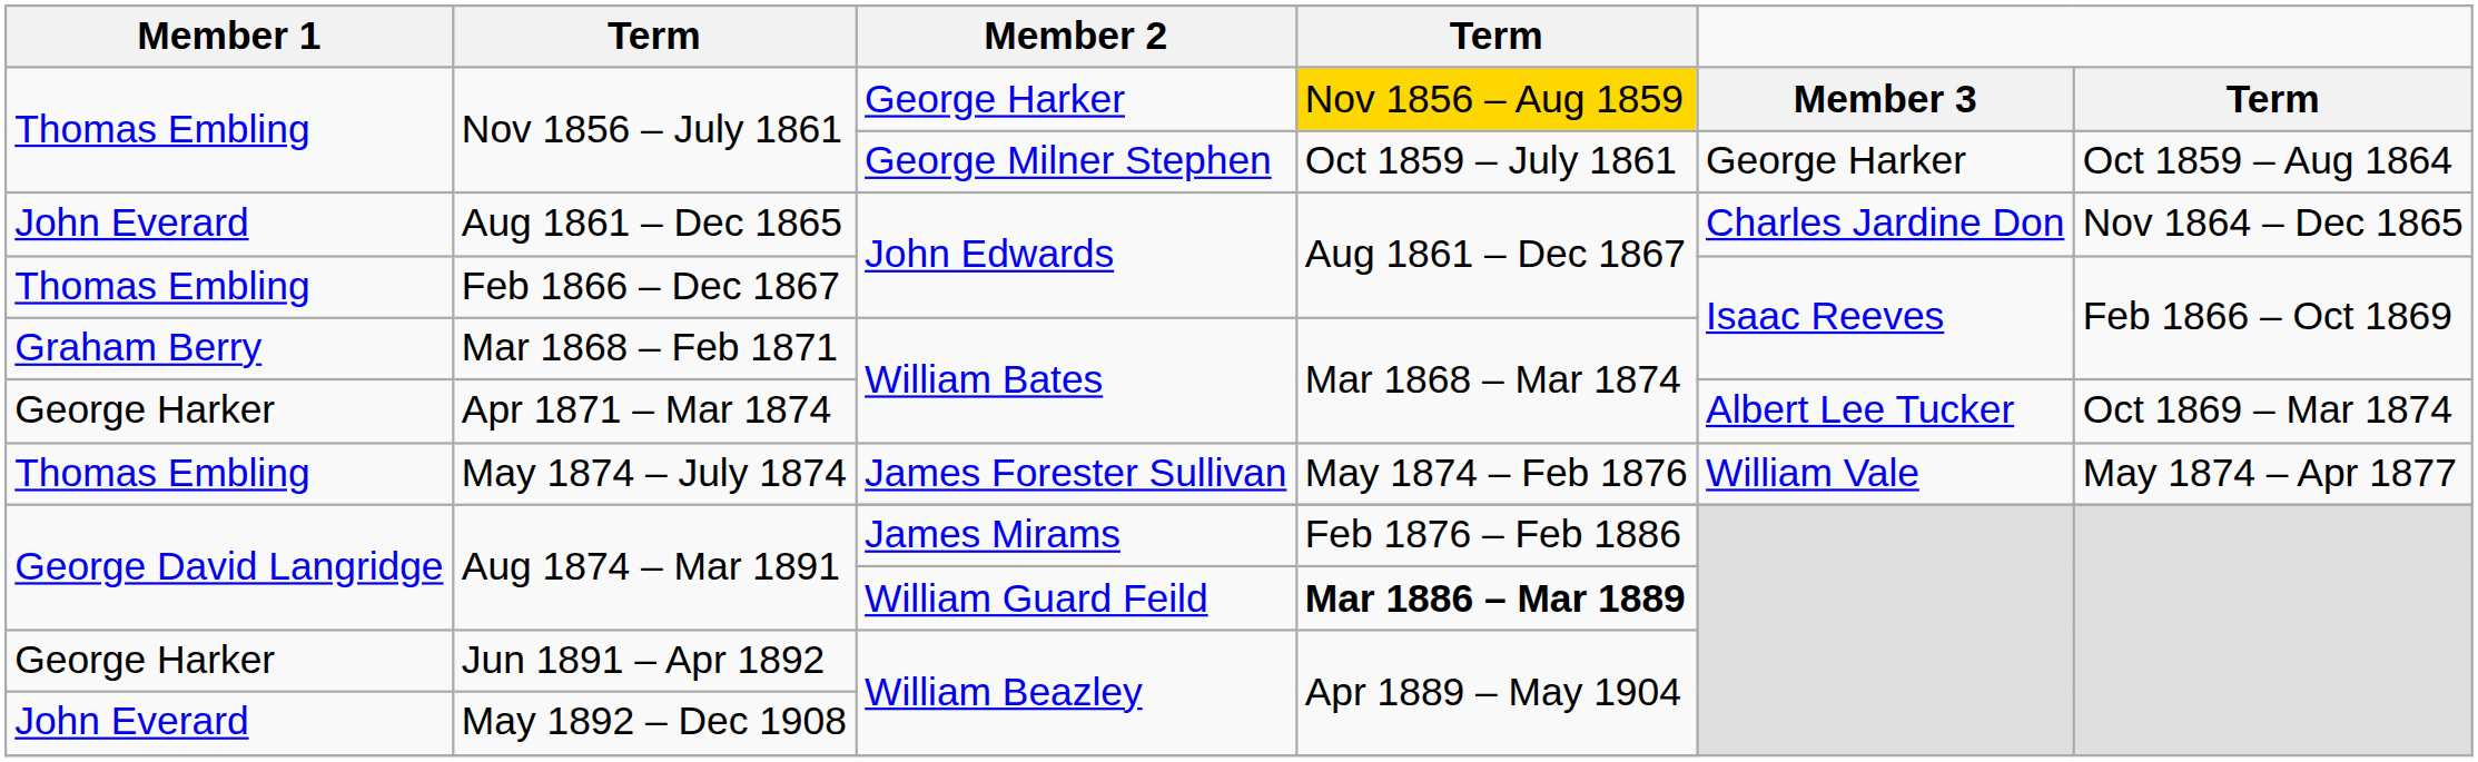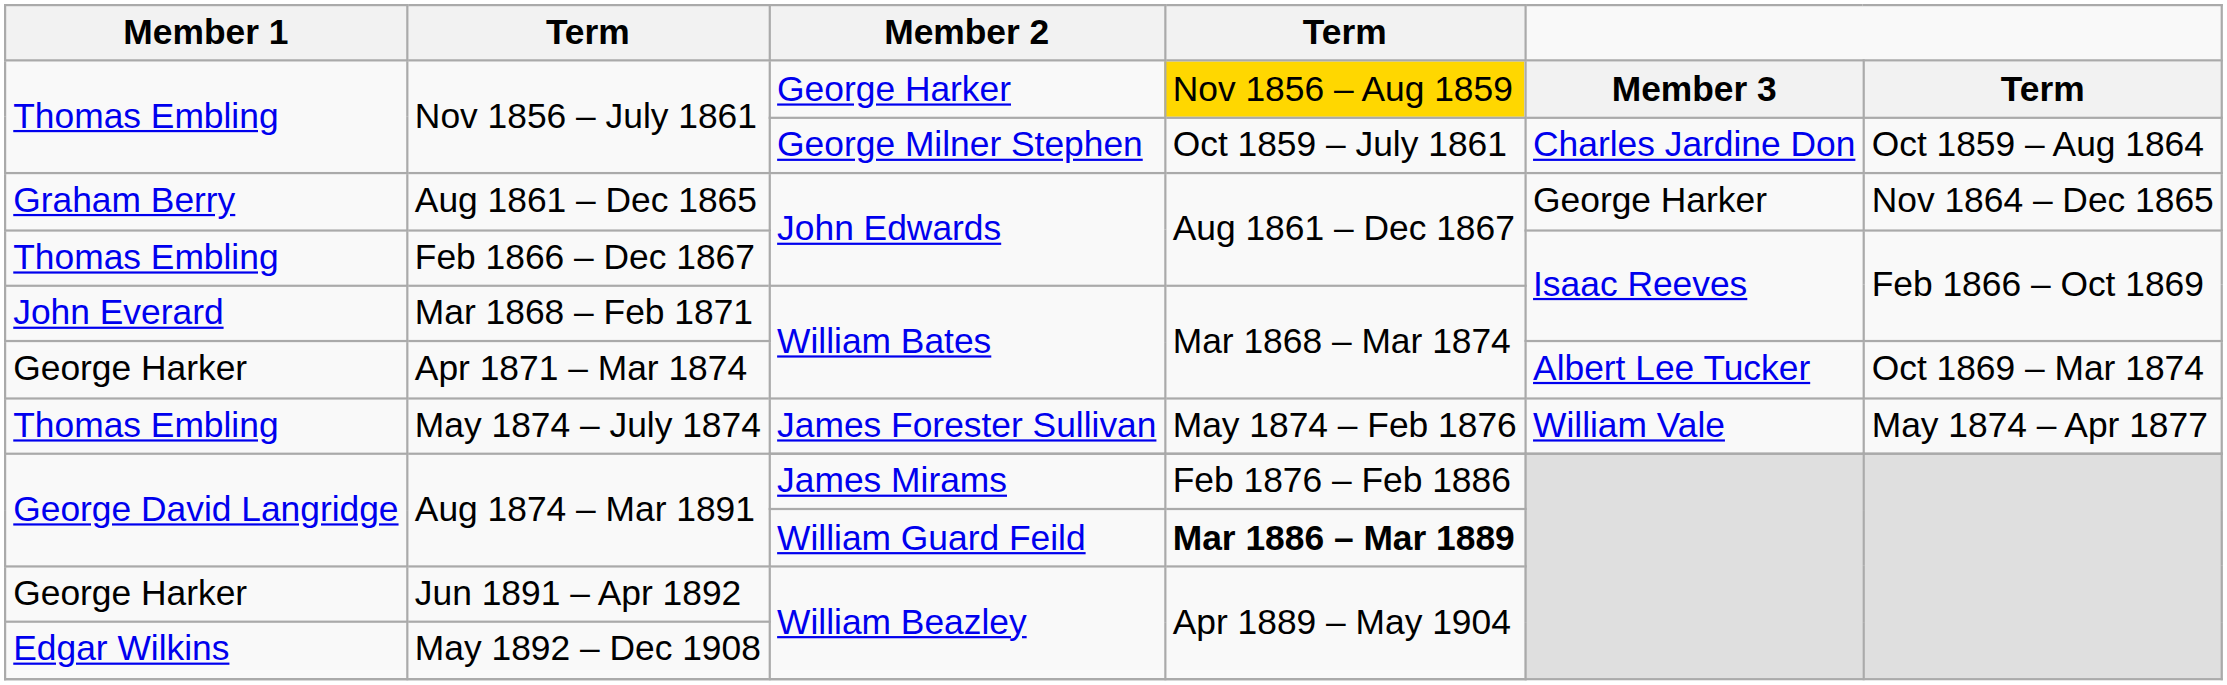Nov 1856 – July 1861 / George Milner Stephen | column 5: George Harker -> Charles Jardine Don
Aug 1861 – Dec 1865 | Member 1: John Everard -> Graham Berry
Aug 1861 – Dec 1865 | column 5: Charles Jardine Don -> George Harker
Mar 1868 – Feb 1871 | Member 1: Graham Berry -> John Everard
May 1892 – Dec 1908 | Member 1: John Everard -> Edgar Wilkins
